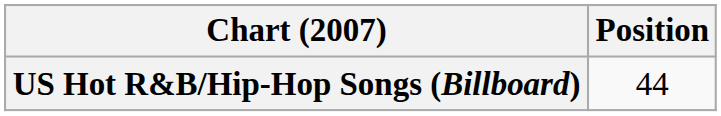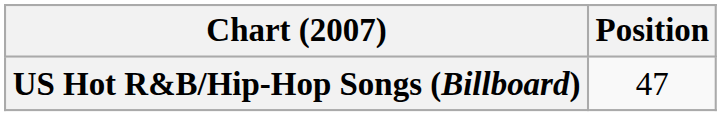US Hot R&B/Hip-Hop Songs (Billboard) | Position: 44 -> 47
